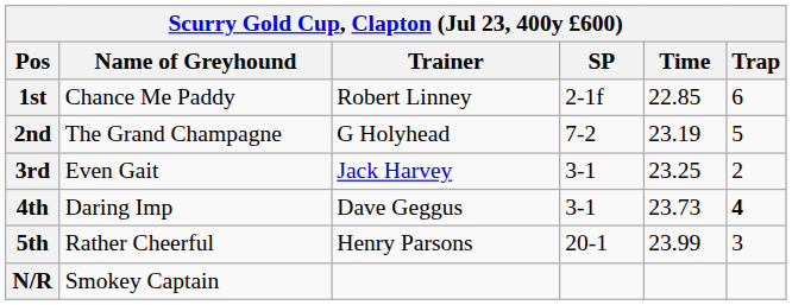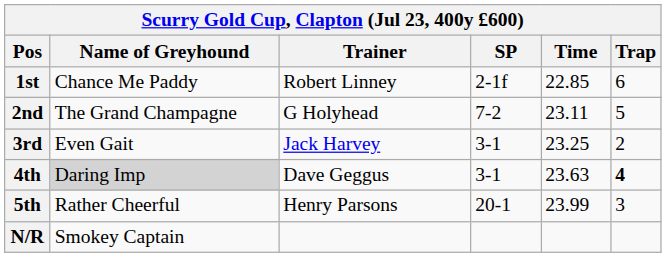2nd | Time: 23.19 -> 23.11
4th | Name of Greyhound: no background -> lightgrey background
4th | Time: 23.73 -> 23.63
